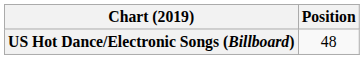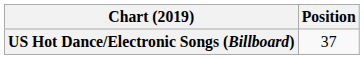US Hot Dance/Electronic Songs (Billboard) | Position: 48 -> 37
